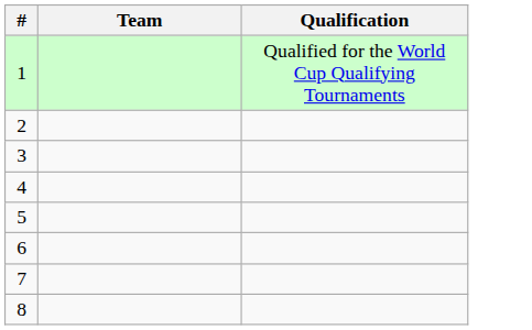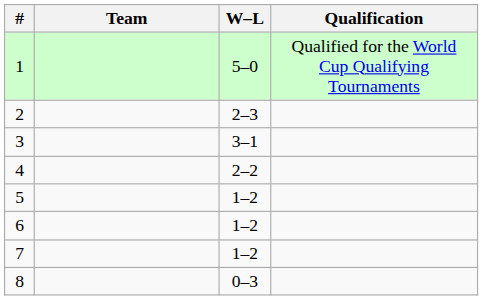+ column: W–L | 5–0 | 2–3 | 3–1 | 2–2 | 1–2 | 1–2 | 1–2 | 0–3
